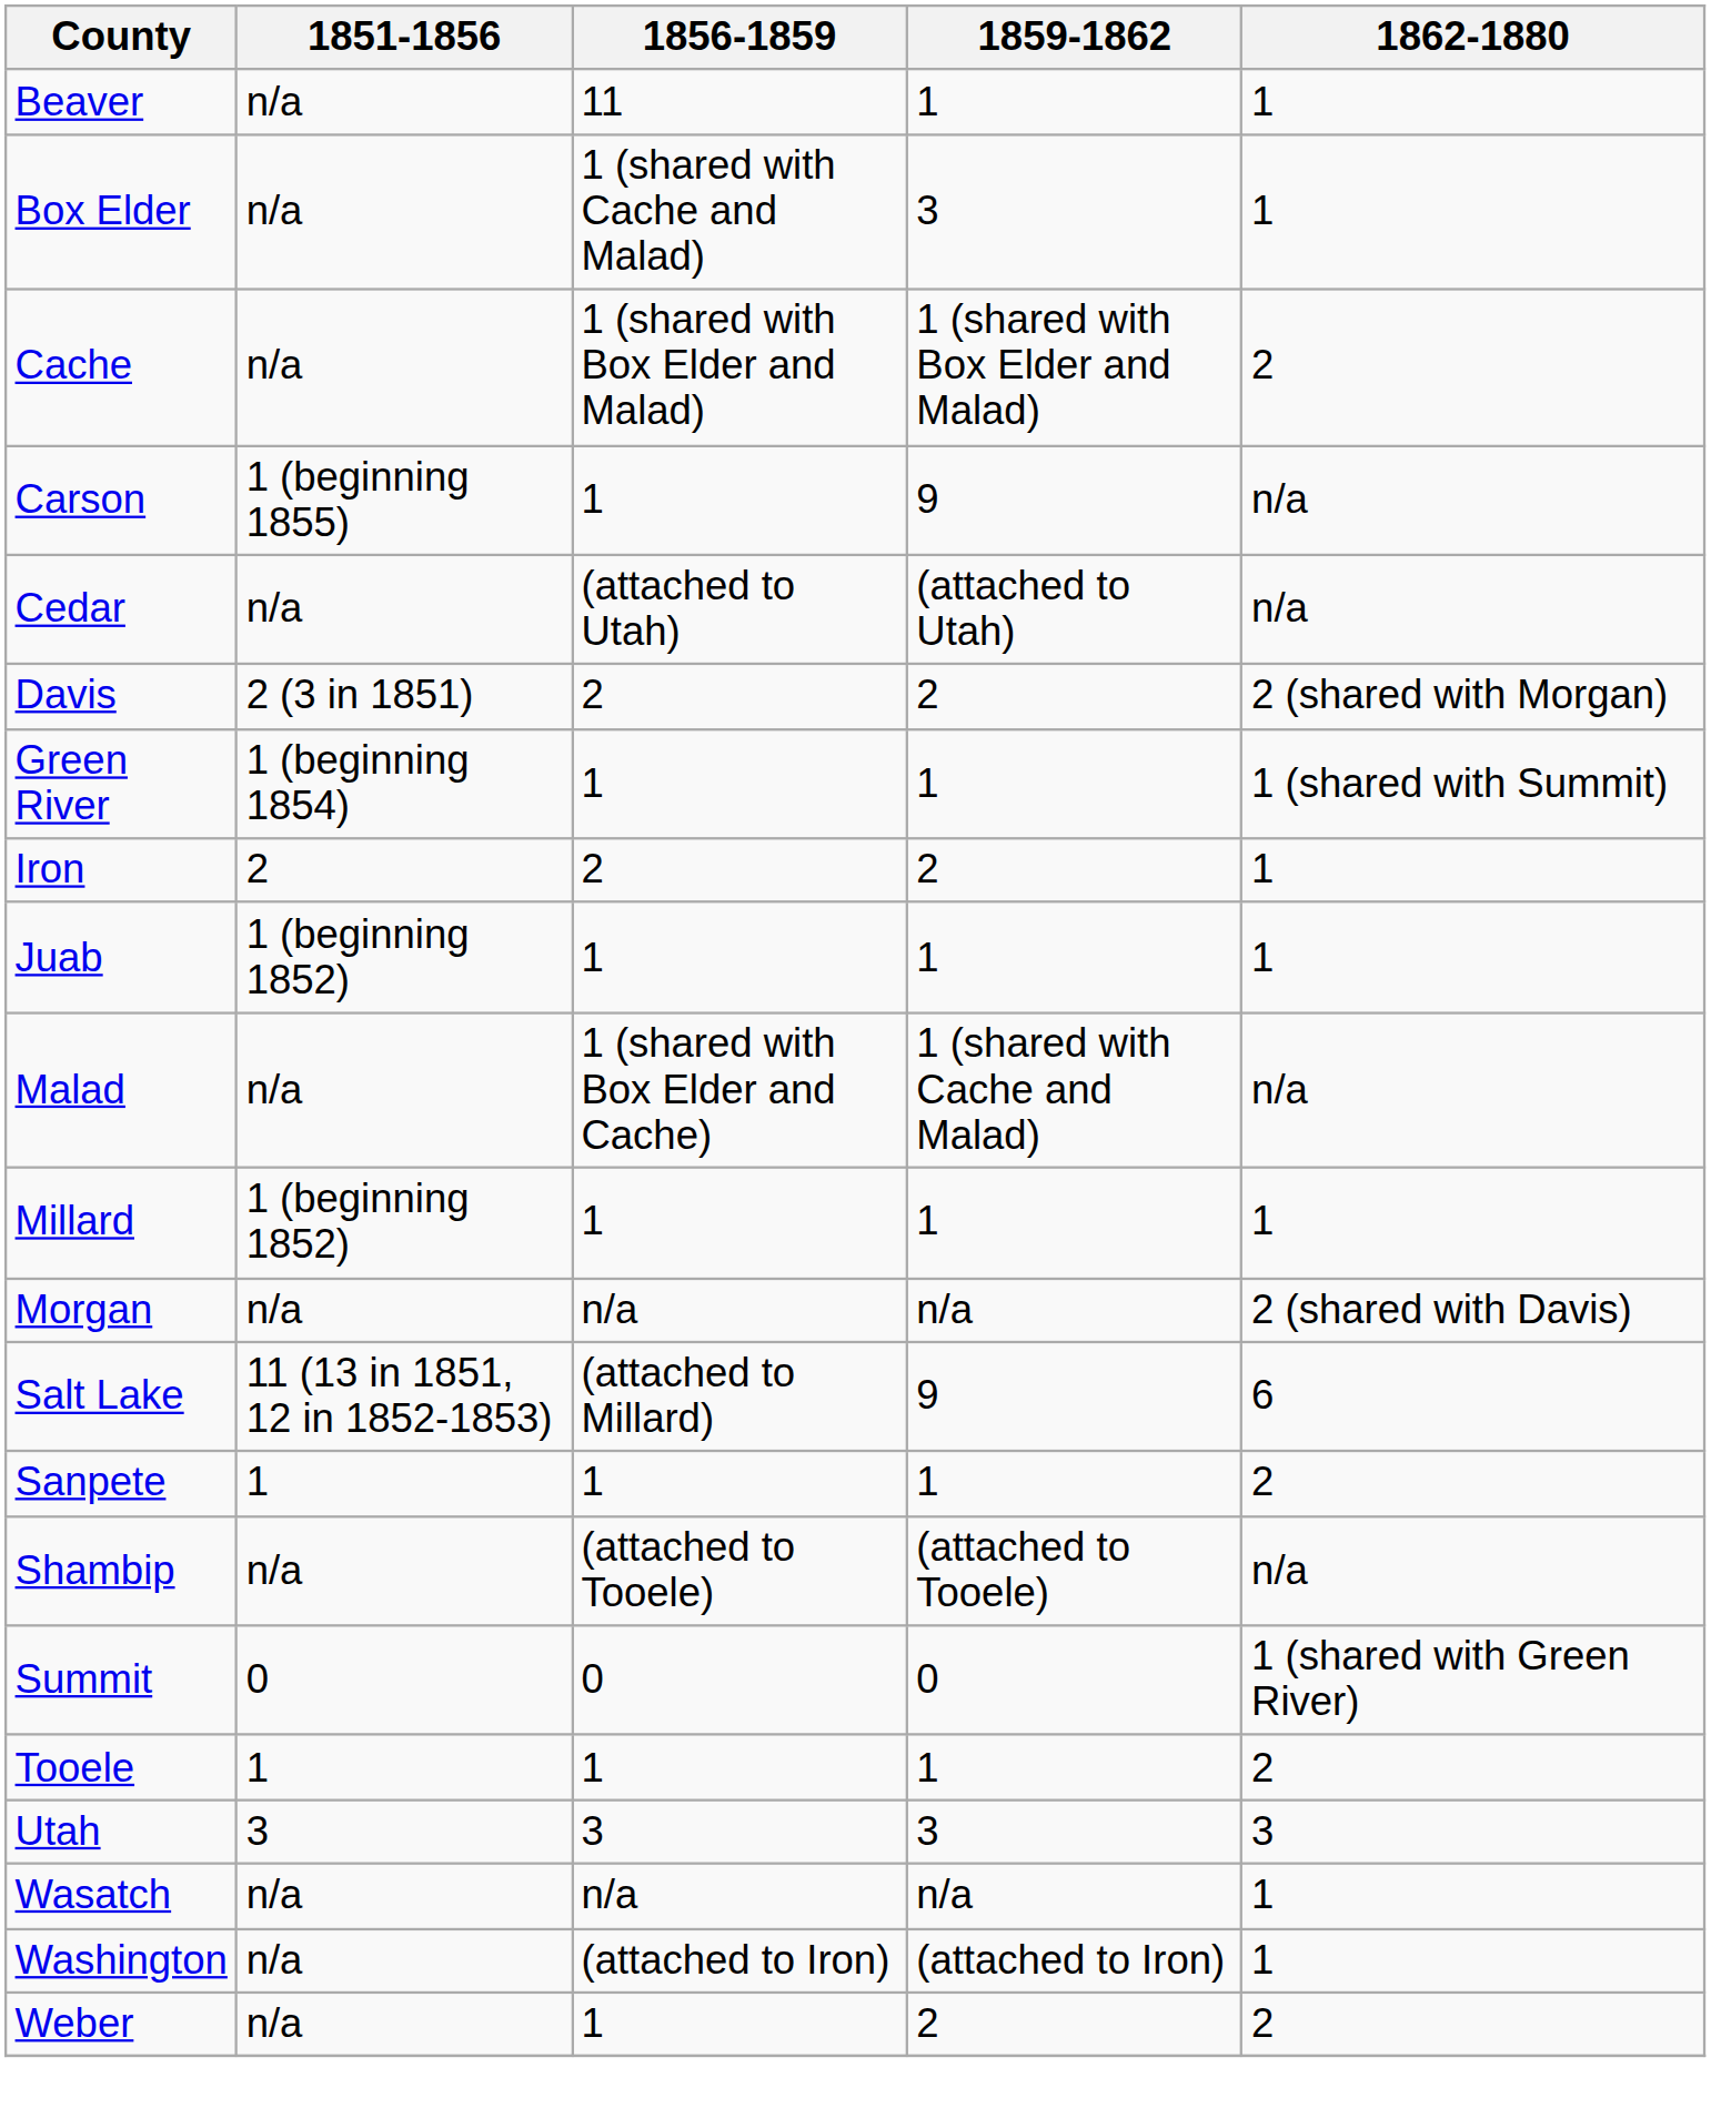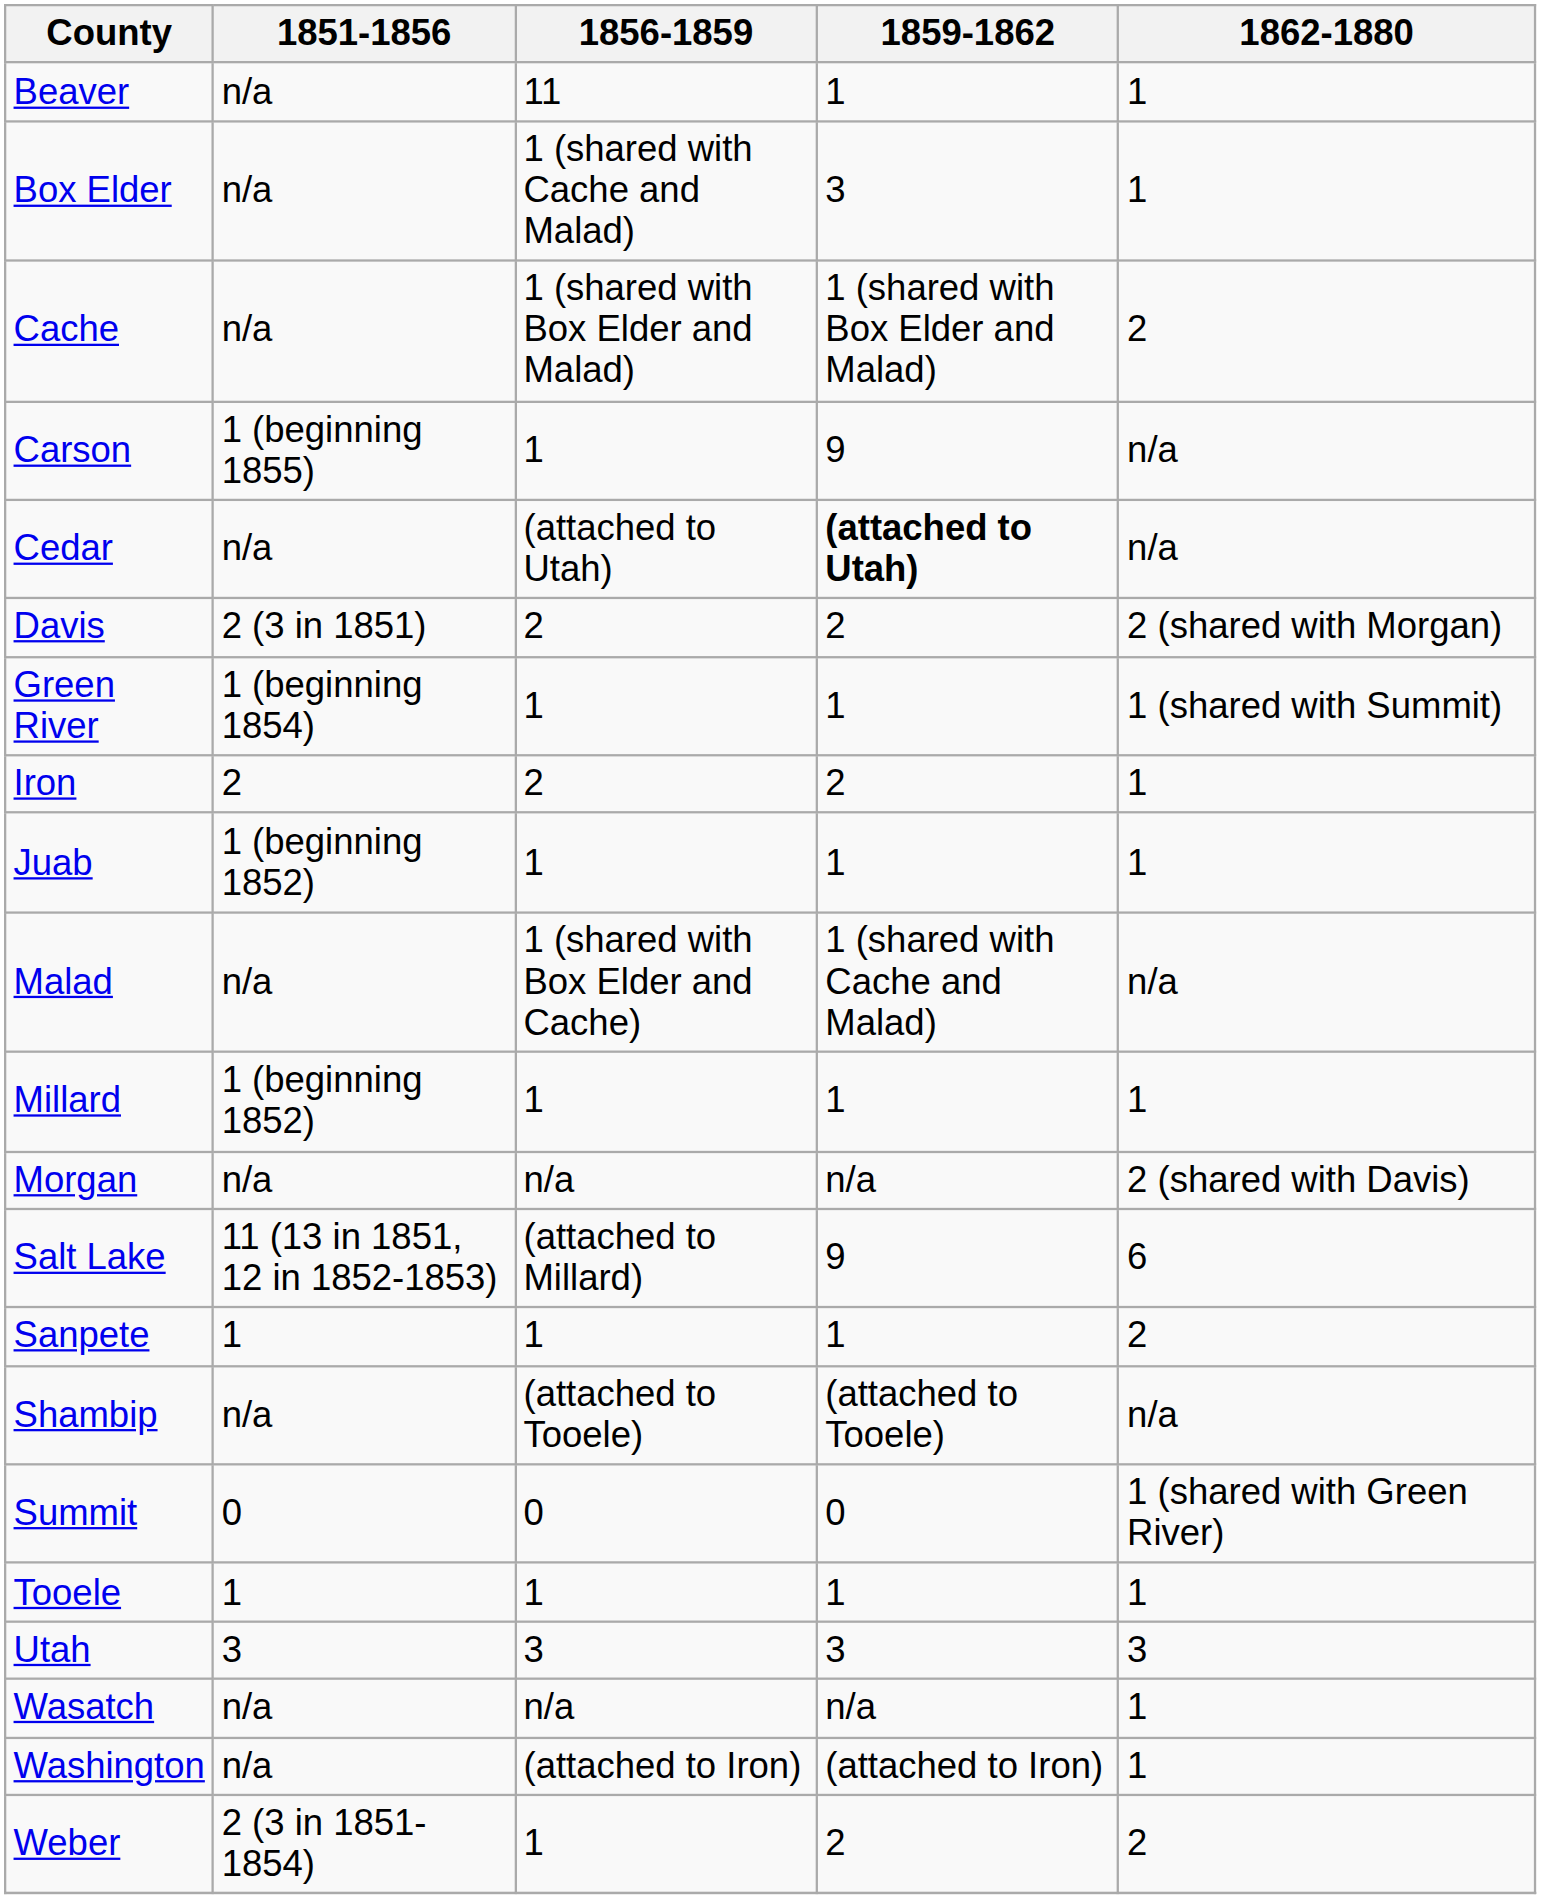Cedar | 1859-1862: normal -> bold
Tooele | 1862-1880: 2 -> 1
Weber | 1851-1856: n/a -> 2 (3 in 1851-1854)
